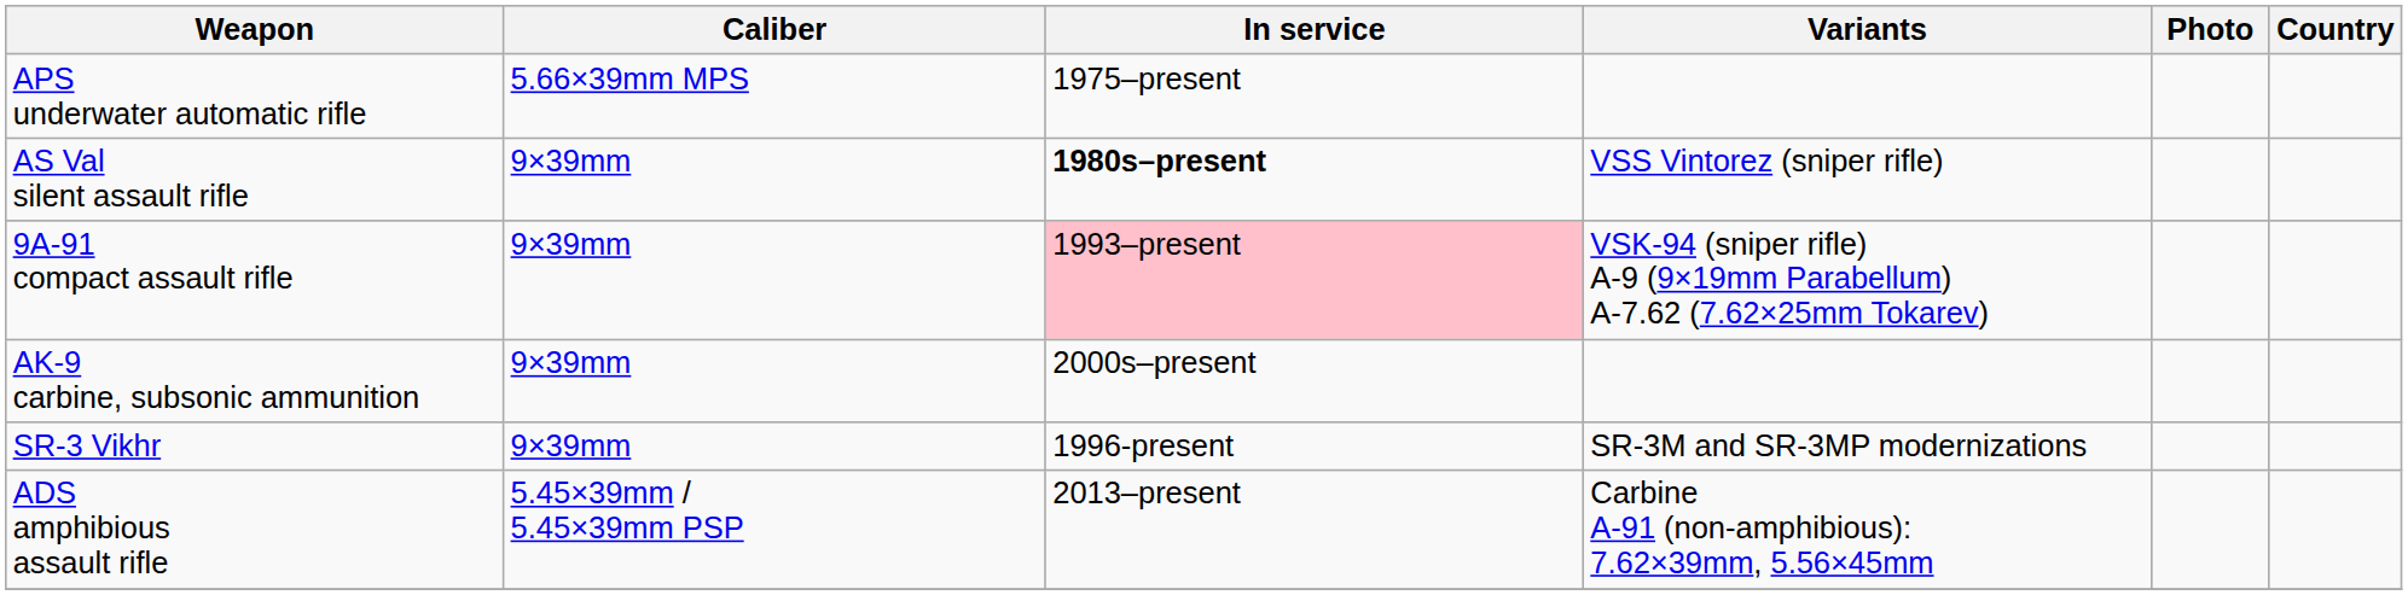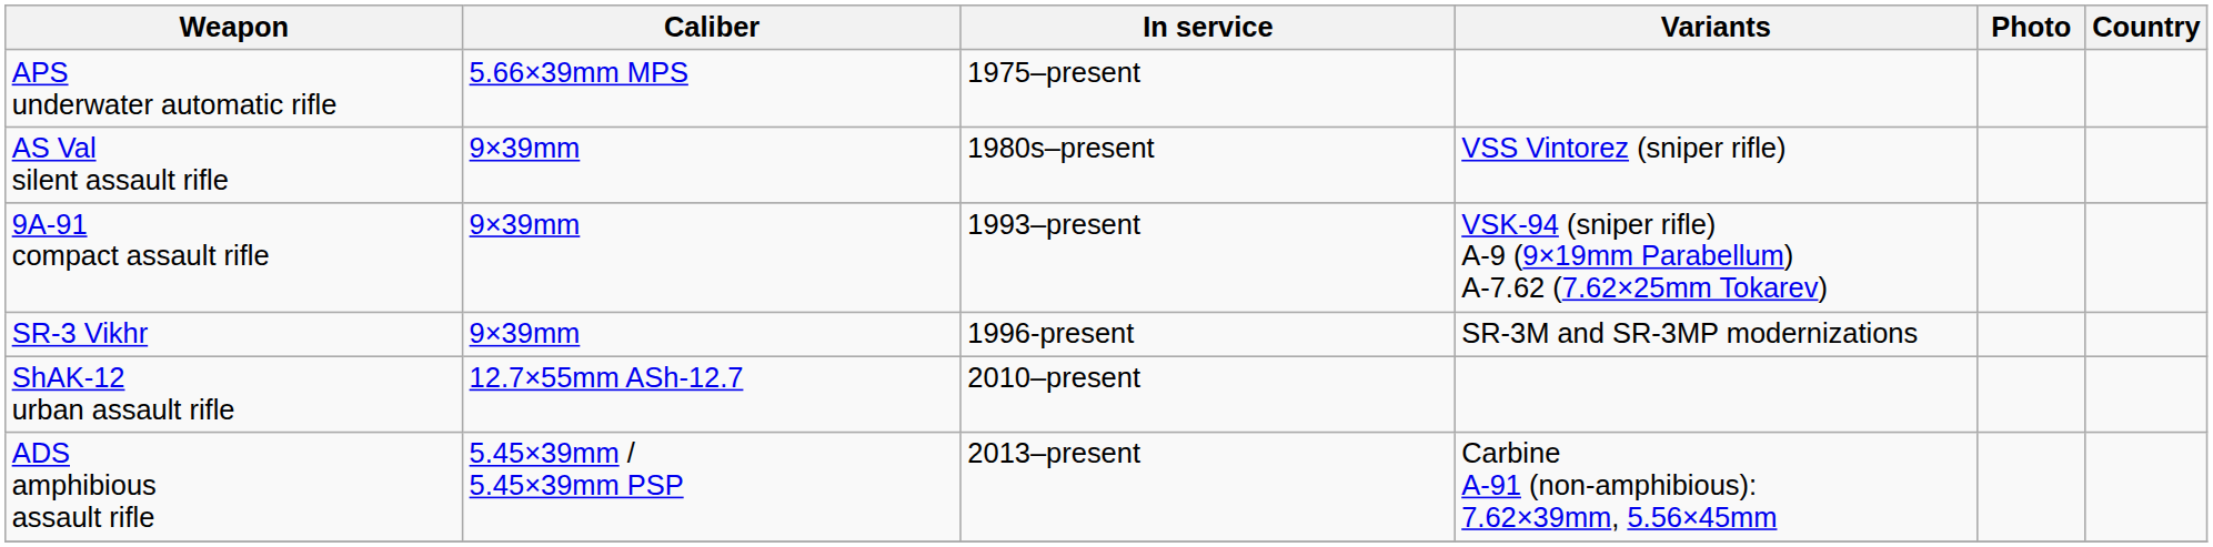AS Val silent assault rifle | In service: bold -> normal
9A-91 compact assault rifle | In service: pink background -> no background
- row: AK-9 carbine, subsonic ammunition | 9×39mm | 2000s–present
+ row: ShAK-12 urban assault rifle | 12.7×55mm ASh-12.7 | 2010–present
